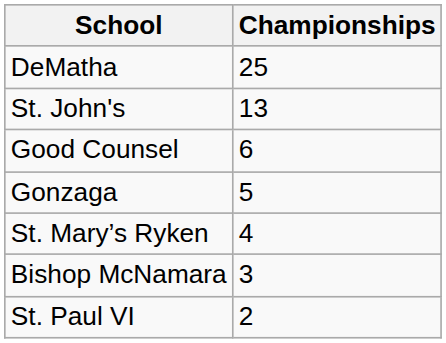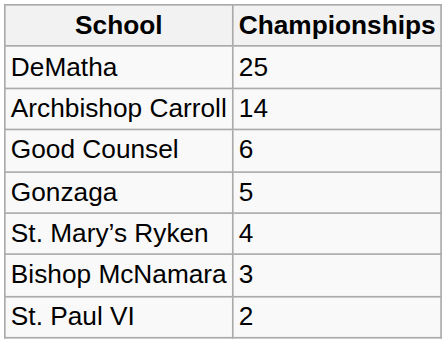+ row: Archbishop Carroll | 14
- row: St. John's | 13
